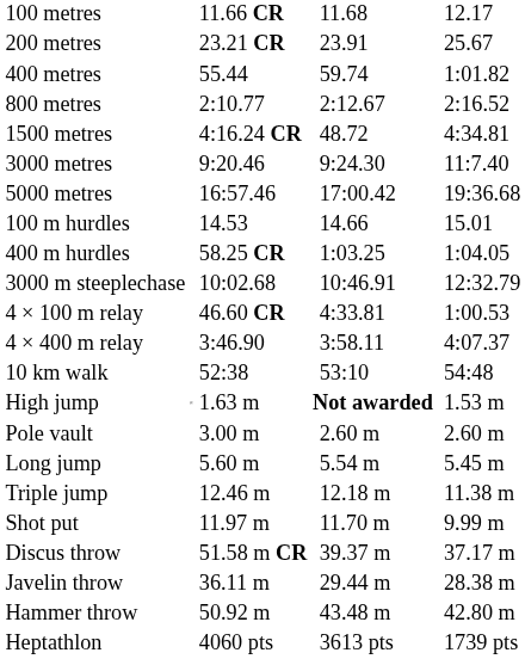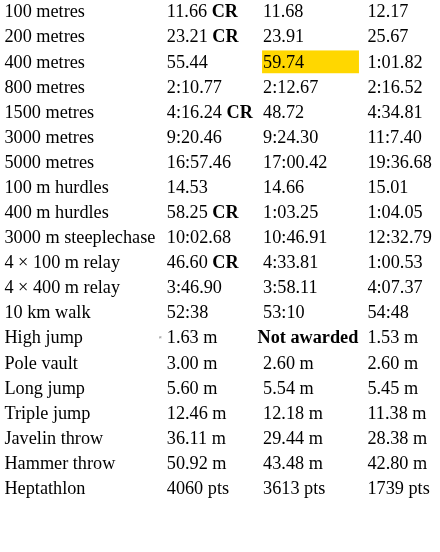400 metres | column 5: no background -> gold background
- row: Shot put | 11.97 m | 11.70 m | 9.99 m
- row: Discus throw | 51.58 m CR | 39.37 m | 37.17 m
